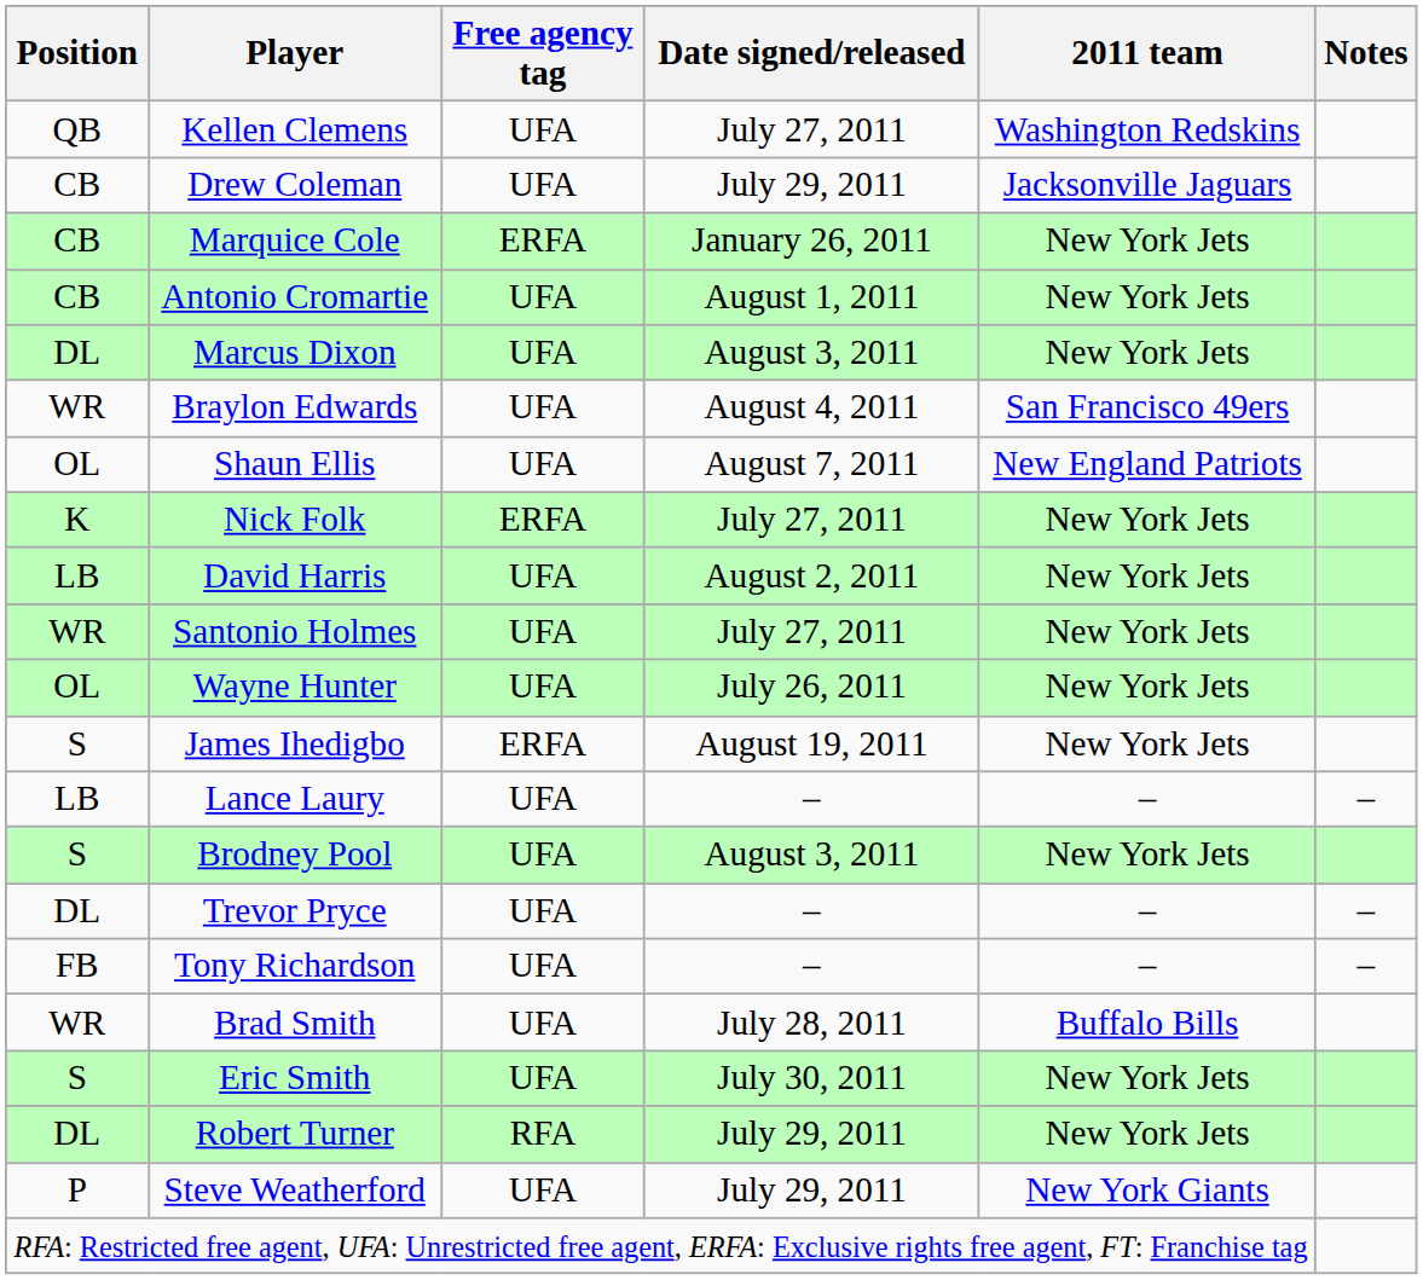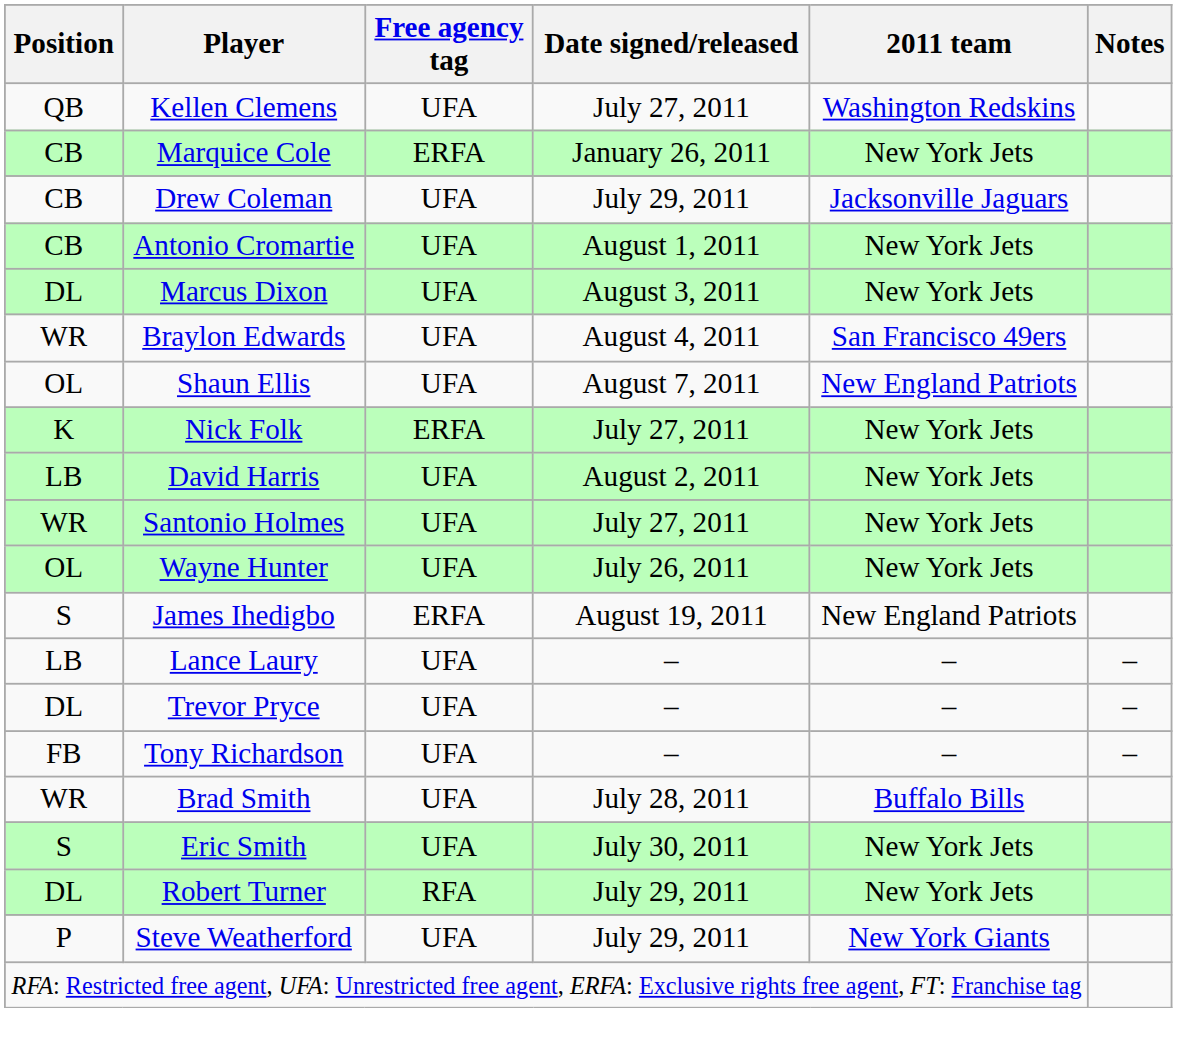rows swapped: Marquice Cole <-> Drew Coleman
James Ihedigbo | 2011 team: New York Jets -> New England Patriots
- row: S | Brodney Pool | UFA | August 3, 2011 | New York Jets
